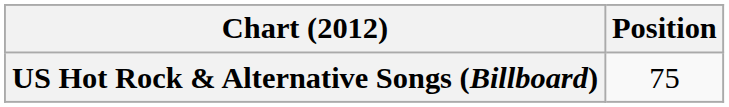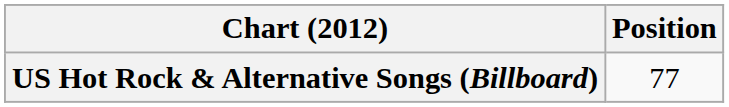US Hot Rock & Alternative Songs (Billboard) | Position: 75 -> 77
